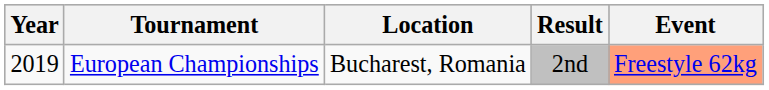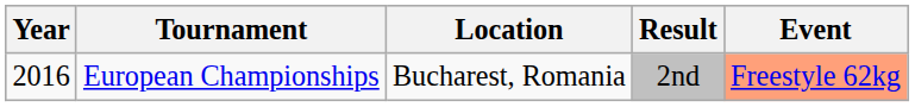European Championships | Year: 2019 -> 2016
